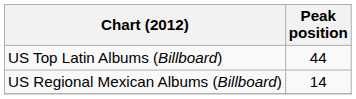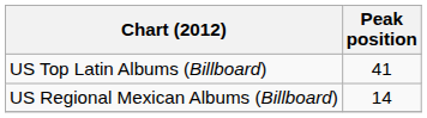US Top Latin Albums (Billboard) | Peak position: 44 -> 41
